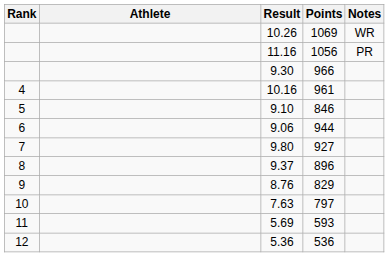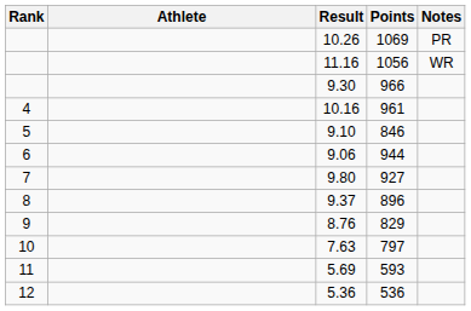10.26 | Notes: WR -> PR
11.16 | Notes: PR -> WR
